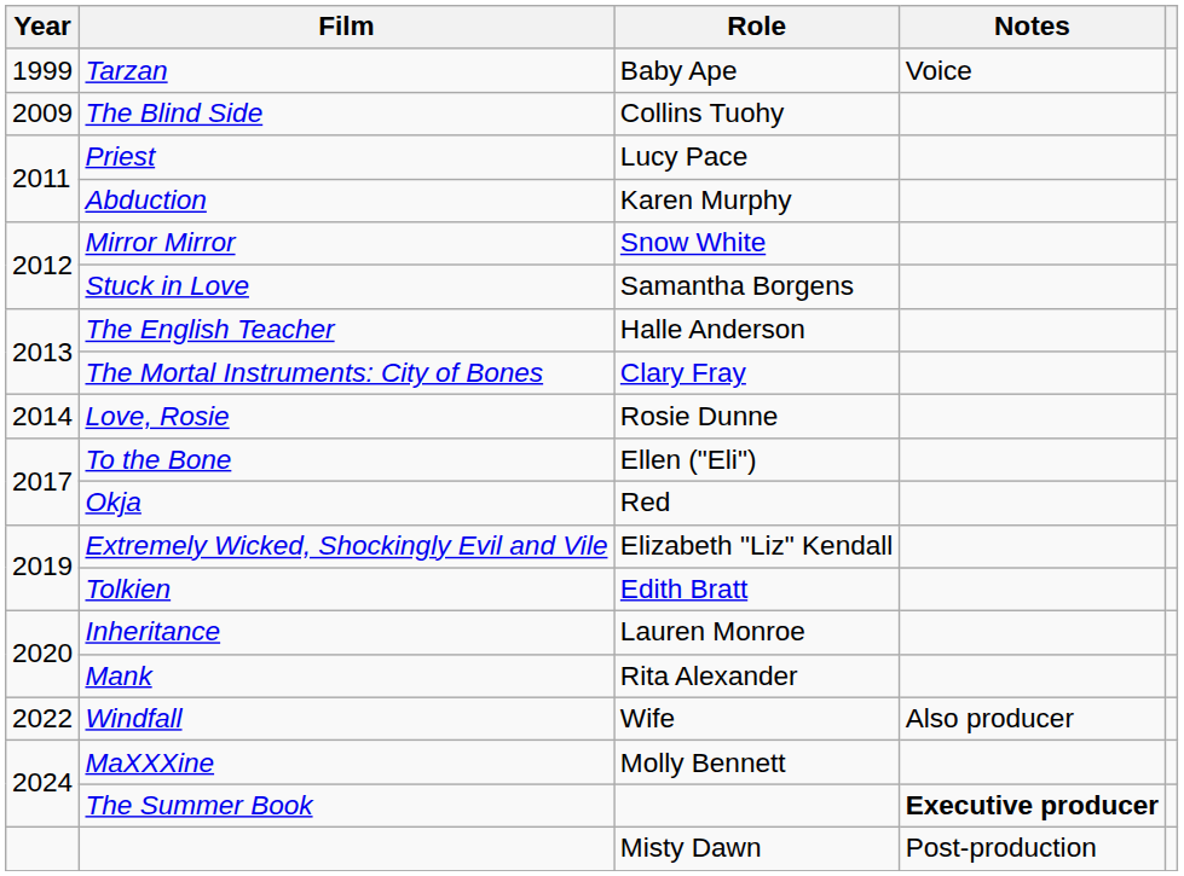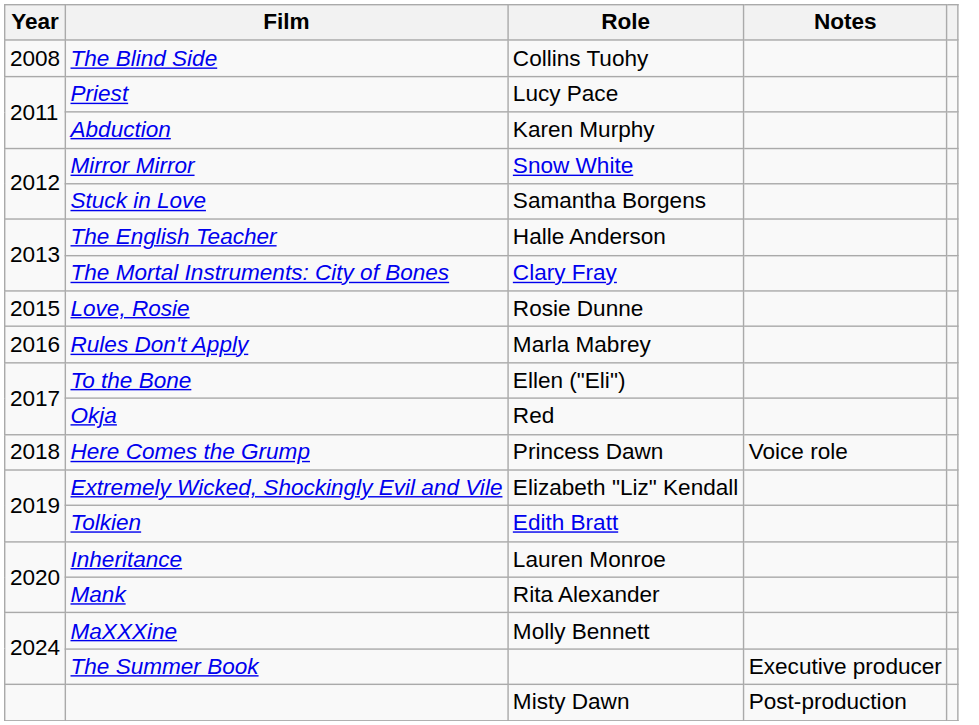- row: 1999 | Tarzan | Baby Ape | Voice
The Blind Side | Year: 2009 -> 2008
Love, Rosie | Year: 2014 -> 2015
+ row: 2016 | Rules Don't Apply | Marla Mabrey
+ row: 2018 | Here Comes the Grump | Princess Dawn | Voice role
- row: 2022 | Windfall | Wife | Also producer
The Summer Book | Notes: bold -> normal
